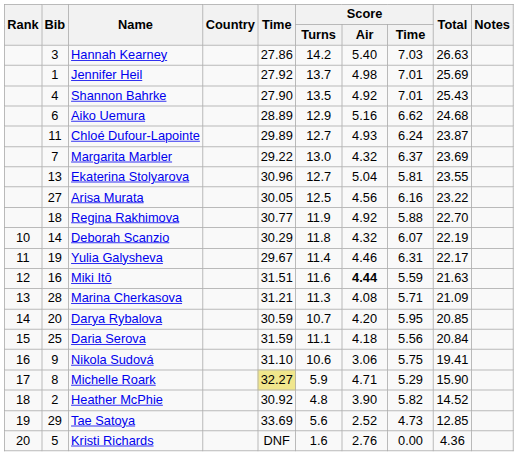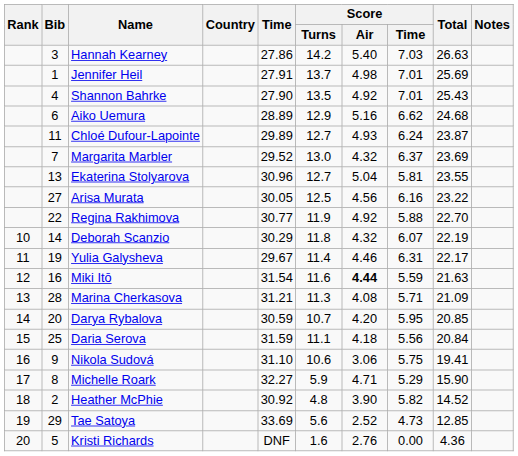Jennifer Heil | Time: 27.92 -> 27.91
Margarita Marbler | Time: 29.22 -> 29.52
Regina Rakhimova | Bib: 18 -> 22
Miki Itō | Time: 31.51 -> 31.54
Michelle Roark | Time: khaki background -> no background
